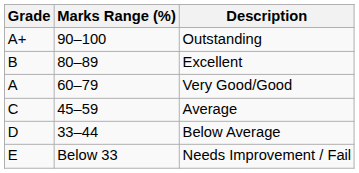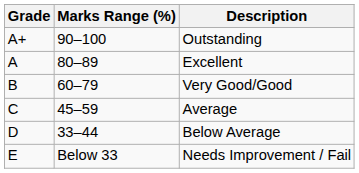Excellent | Grade: B -> A
Very Good/Good | Grade: A -> B
